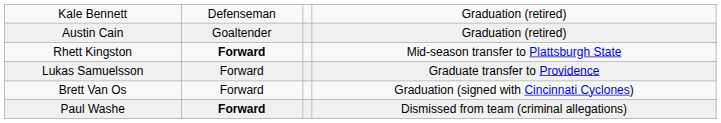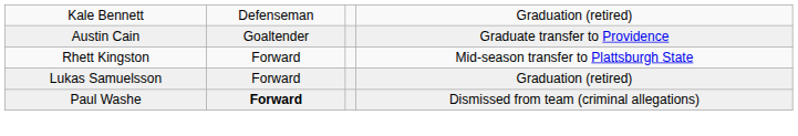Austin Cain | column 4: Graduation (retired) -> Graduate transfer to Providence
Rhett Kingston | column 2: bold -> normal
Lukas Samuelsson | column 4: Graduate transfer to Providence -> Graduation (retired)
- row: Brett Van Os | Forward | Graduation (signed with Cincinnati Cyclones)
